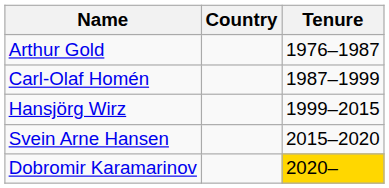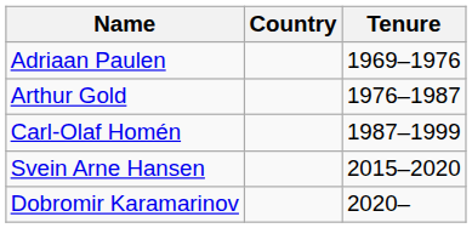+ row: Adriaan Paulen | 1969–1976
- row: Hansjörg Wirz | 1999–2015
Dobromir Karamarinov | Tenure: gold background -> no background
